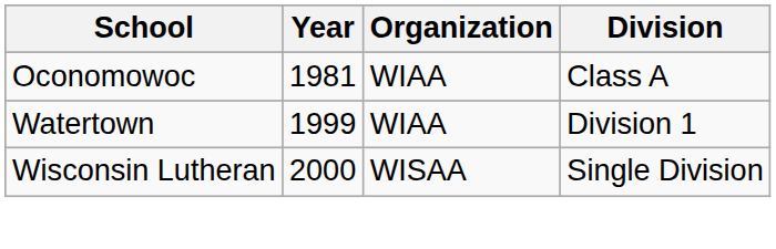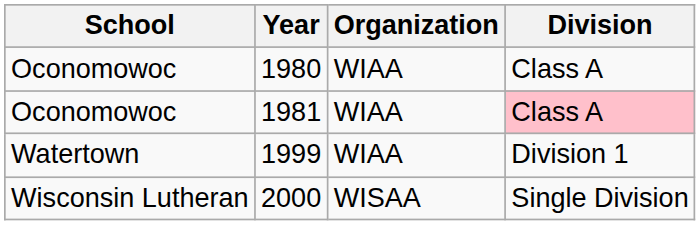+ row: Oconomowoc | 1980 | WIAA | Class A
1981 | Division: no background -> pink background
